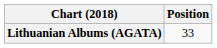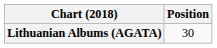Lithuanian Albums (AGATA) | Position: 33 -> 30
